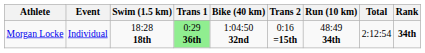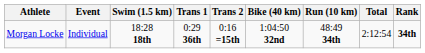columns swapped: Bike (40 km) <-> Trans 2
Morgan Locke | Trans 1: lightgreen background -> no background
